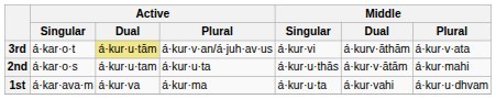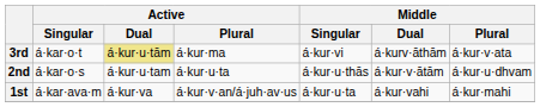3rd | Active / Plural: á·kur·v·an/á·juh·av·us -> á·kur·ma
2nd | Middle / Plural: á·kur·mahi -> á·kur·u·dhvam
1st | Active / Plural: á·kur·ma -> á·kur·v·an/á·juh·av·us
1st | Middle / Plural: á·kur·u·dhvam -> á·kur·mahi
